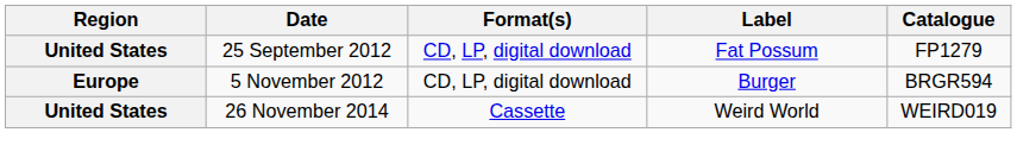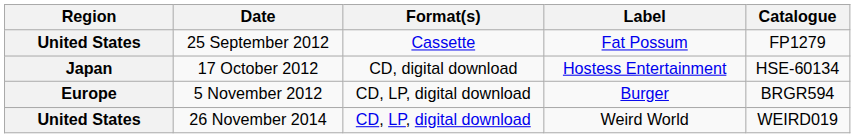25 September 2012 | Format(s): CD, LP, digital download -> Cassette
+ row: Japan | 17 October 2012 | CD, digital download | Hostess Entertainment | HSE-60134
26 November 2014 | Format(s): Cassette -> CD, LP, digital download
